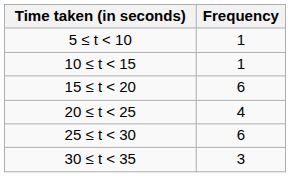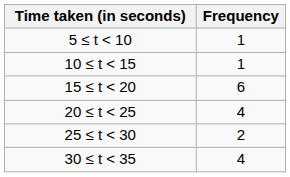25 ≤ t < 30 | Frequency: 6 -> 2
30 ≤ t < 35 | Frequency: 3 -> 4
